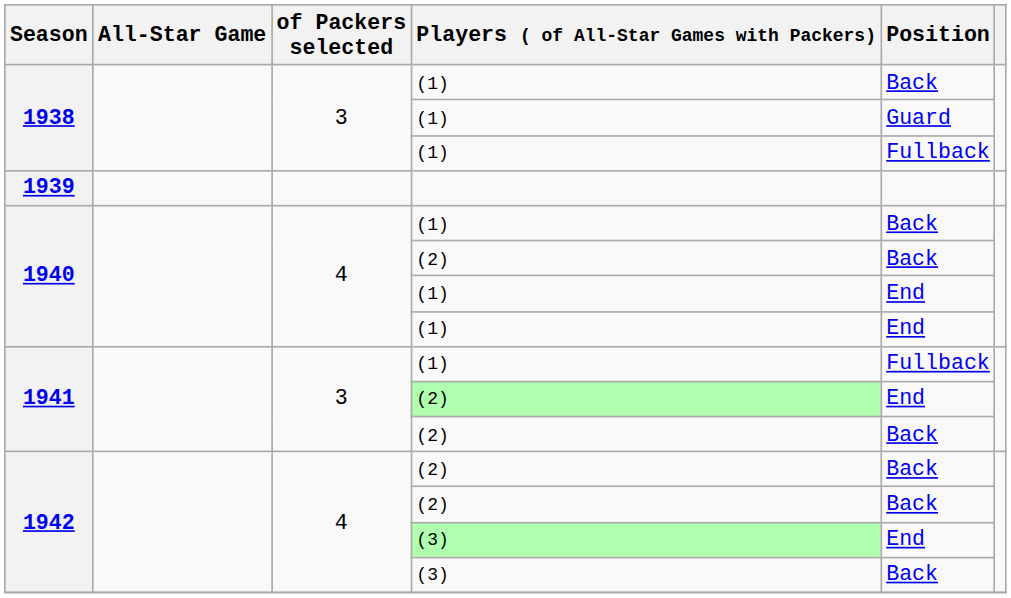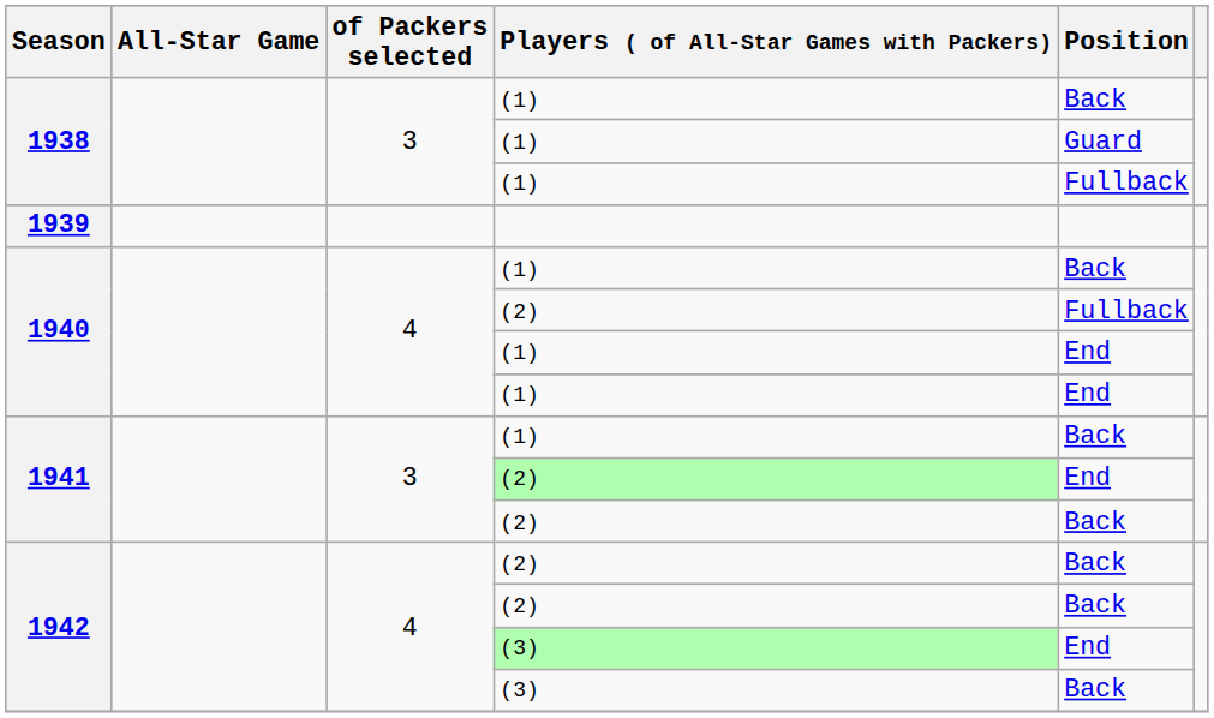1940 / (2) | Position: Back -> Fullback
1941 / (1) | Position: Fullback -> Back
